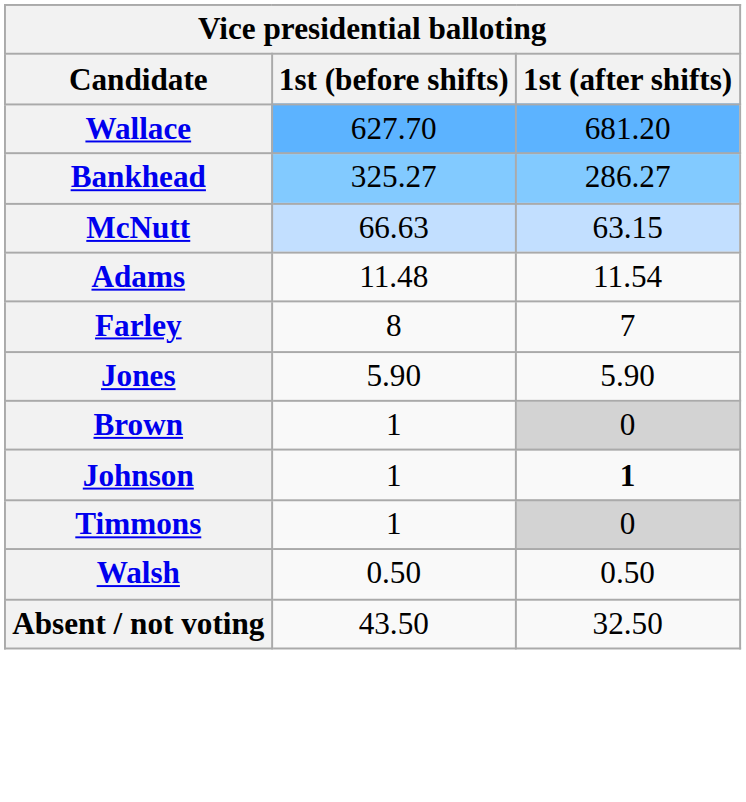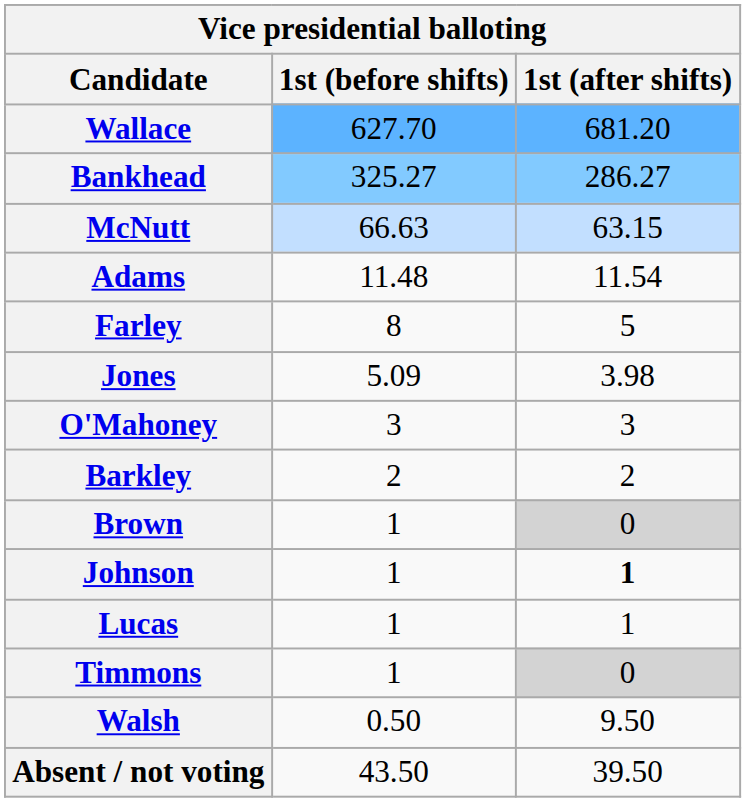Farley | 1st (after shifts): 7 -> 5
Jones | 1st (before shifts): 5.90 -> 5.09
Jones | 1st (after shifts): 5.90 -> 3.98
+ row: O'Mahoney | 3 | 3
+ row: Barkley | 2 | 2
+ row: Lucas | 1 | 1
Walsh | 1st (after shifts): 0.50 -> 9.50
Absent / not voting | 1st (after shifts): 32.50 -> 39.50
